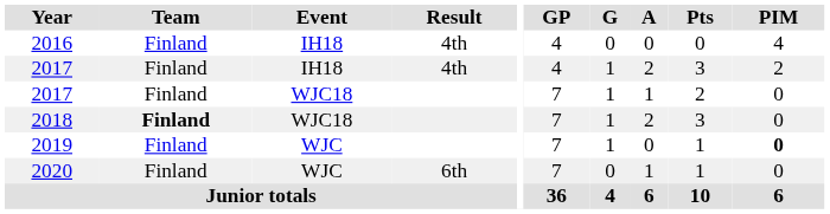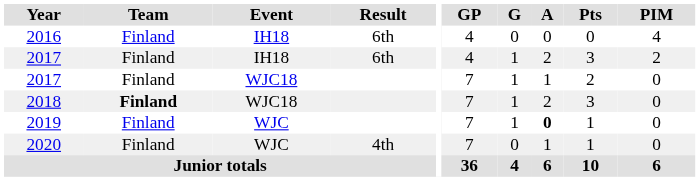2016 | Result: 4th -> 6th
2017 / IH18 | Result: 4th -> 6th
2019 | A: normal -> bold
2019 | PIM: bold -> normal
2020 | Result: 6th -> 4th
